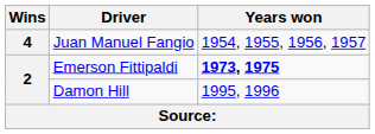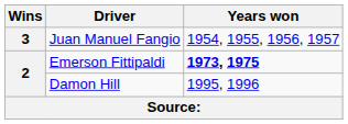Juan Manuel Fangio | Wins: 4 -> 3
